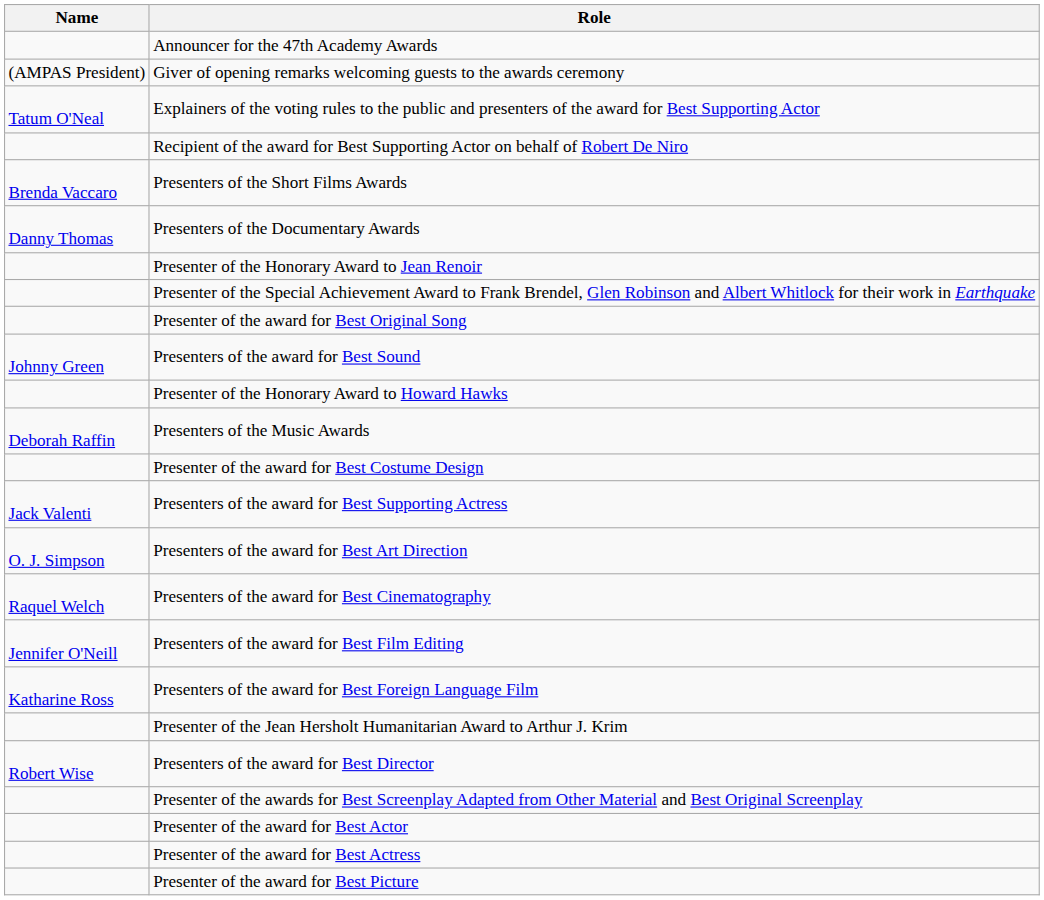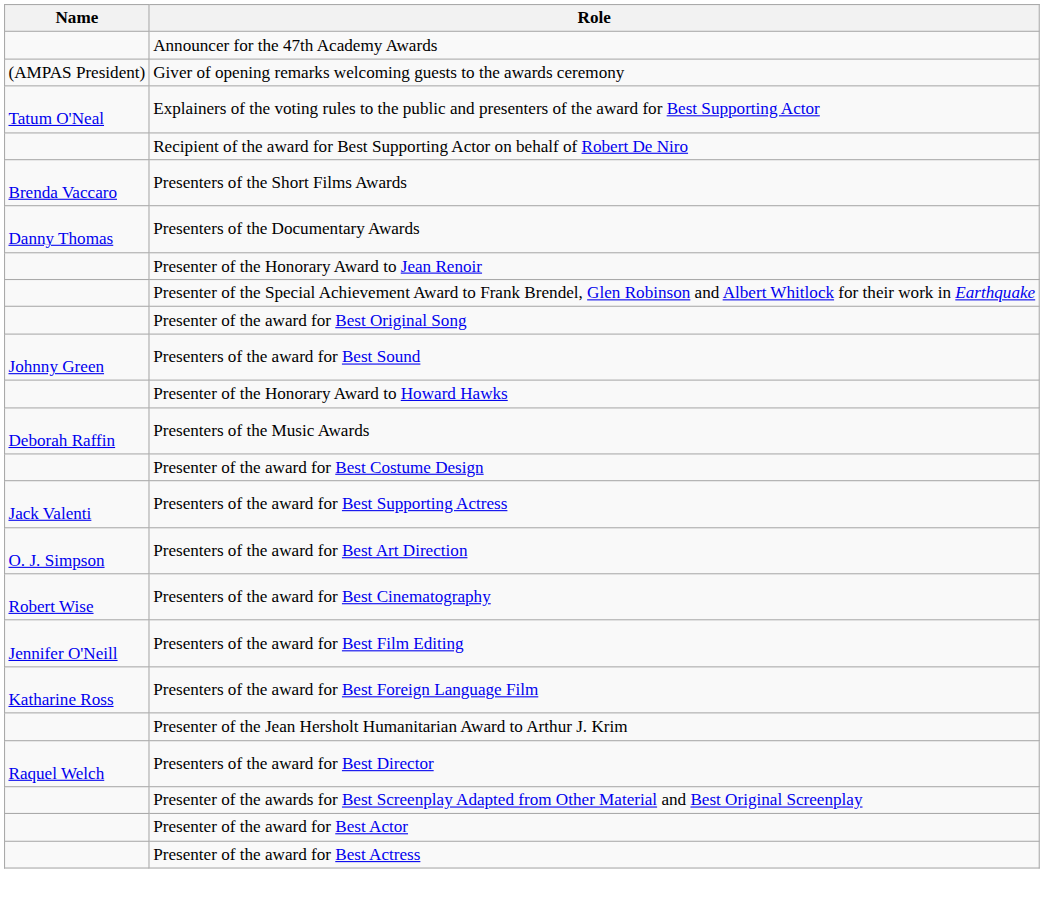Presenters of the award for Best Cinematography | Name: Raquel Welch -> Robert Wise
Presenters of the award for Best Director | Name: Robert Wise -> Raquel Welch
- row: Presenter of the award for Best Picture
